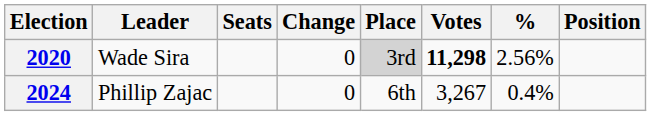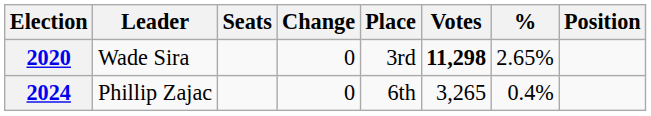2020 | Place: lightgrey background -> no background
2020 | %: 2.56% -> 2.65%
2024 | Votes: 3,267 -> 3,265
